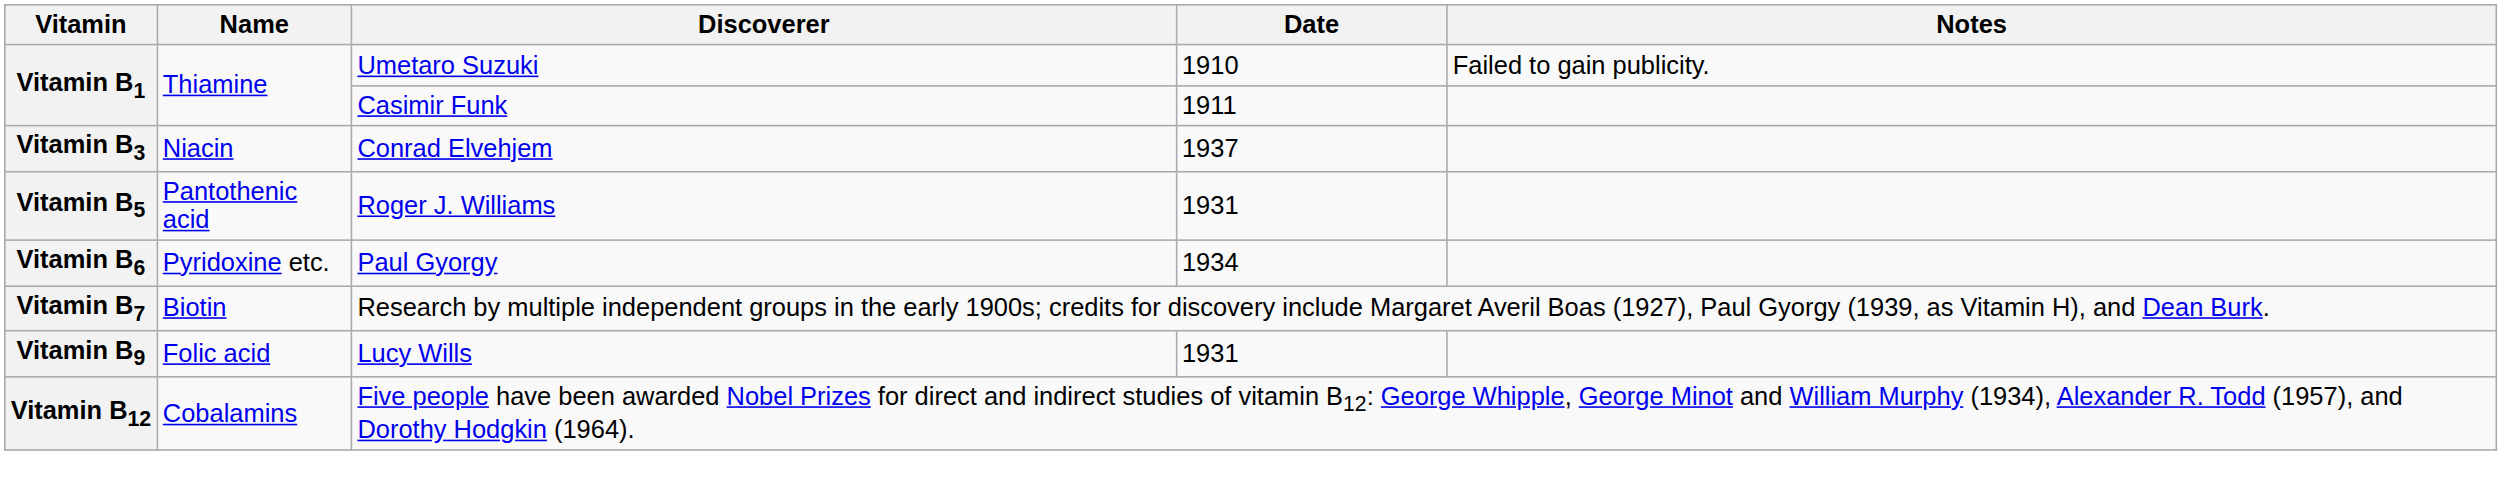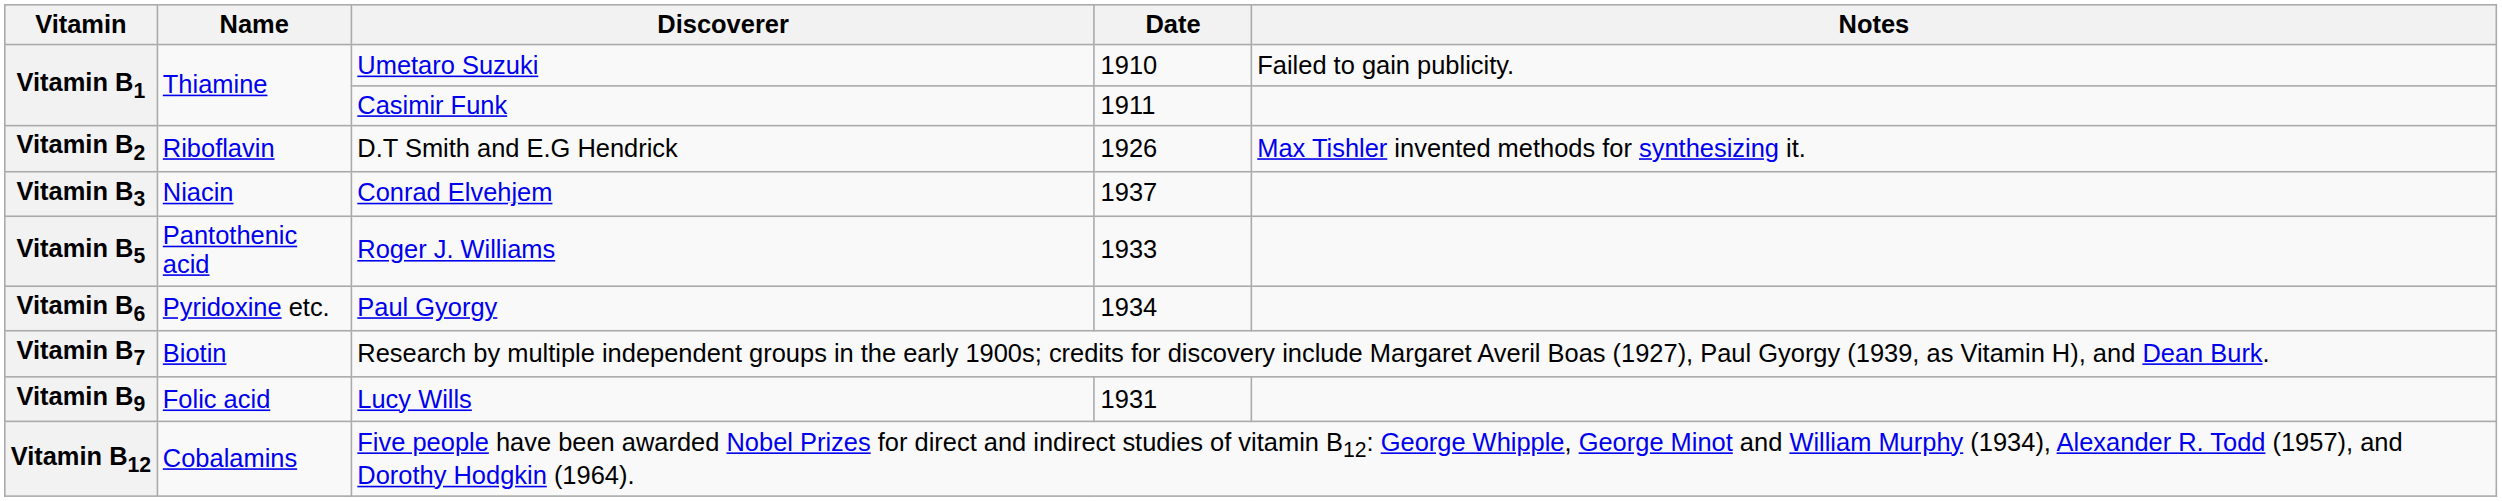+ row: Vitamin B2 | Riboflavin | D.T Smith and E.G Hendrick | 1926 | Max Tishler invented methods for synthesizing it.
Roger J. Williams | Date: 1931 -> 1933
